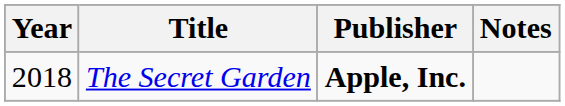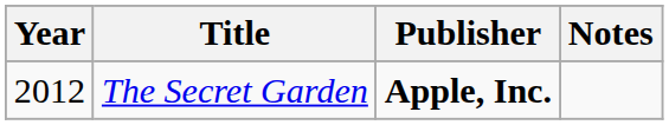The Secret Garden | Year: 2018 -> 2012
